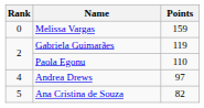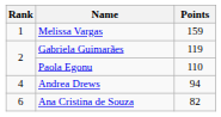Melissa Vargas | Rank: 0 -> 1
Andrea Drews | Points: 97 -> 94
Ana Cristina de Souza | Rank: 5 -> 6
